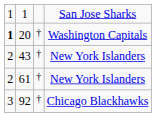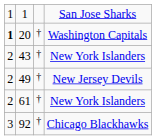+ row: 2 | 49 | † | New Jersey Devils
